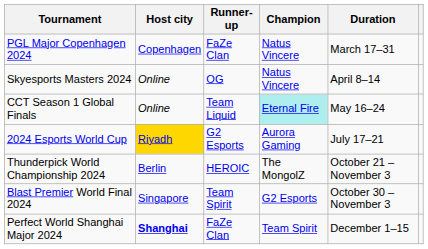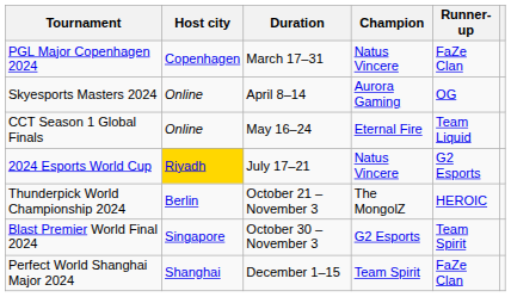columns swapped: Duration <-> Runner-up
Skyesports Masters 2024 | Champion: Natus Vincere -> Aurora Gaming
CCT Season 1 Global Finals | Champion: paleturquoise background -> no background
2024 Esports World Cup | Champion: Aurora Gaming -> Natus Vincere
Perfect World Shanghai Major 2024 | Host city: bold -> normal
